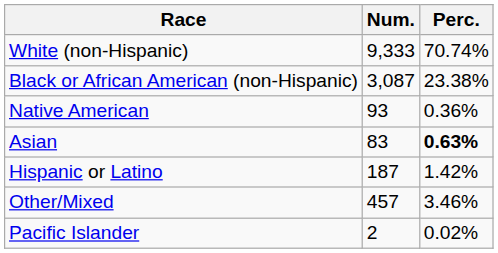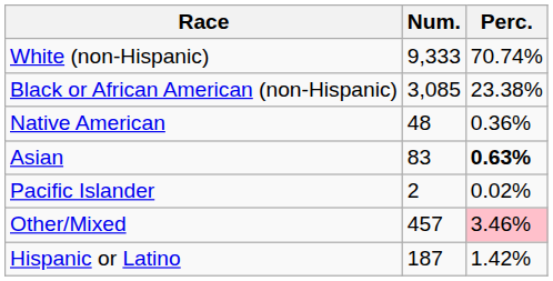Black or African American (non-Hispanic) | Num.: 3,087 -> 3,085
Native American | Num.: 93 -> 48
rows swapped: Pacific Islander <-> Hispanic or Latino
Other/Mixed | Perc.: no background -> pink background
